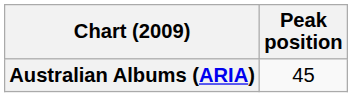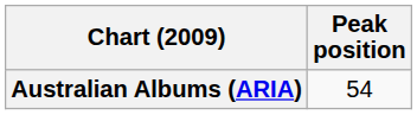Australian Albums (ARIA) | Peak position: 45 -> 54
